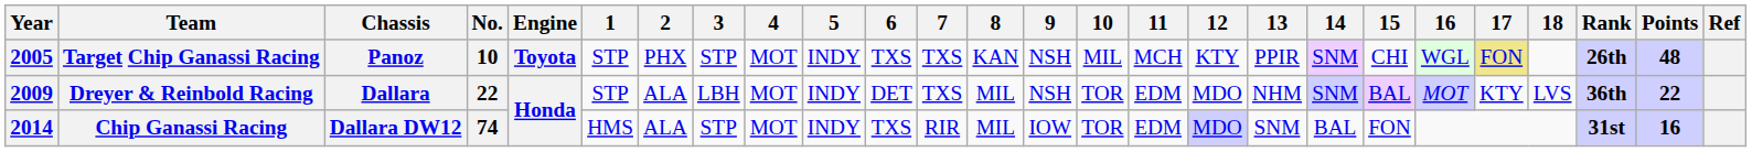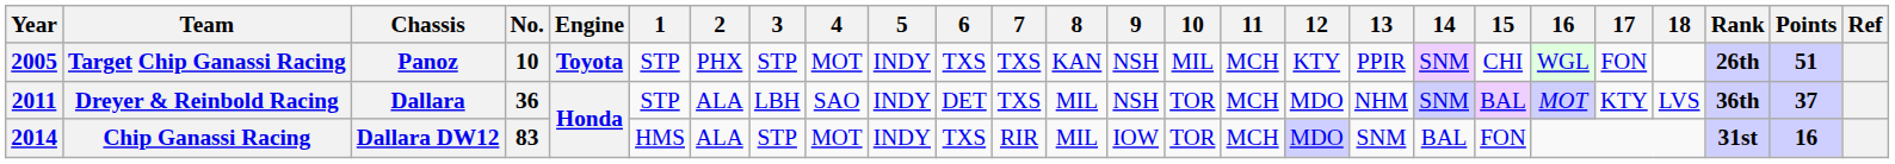Target Chip Ganassi Racing | 17: khaki background -> no background
Target Chip Ganassi Racing | Points: 48 -> 51
Dreyer & Reinbold Racing | Year: 2009 -> 2011
Dreyer & Reinbold Racing | No.: 22 -> 36
Dreyer & Reinbold Racing | 4: MOT -> SAO
Dreyer & Reinbold Racing | 11: EDM -> MCH
Dreyer & Reinbold Racing | Points: 22 -> 37
Chip Ganassi Racing | No.: 74 -> 83
Chip Ganassi Racing | 11: EDM -> MCH
